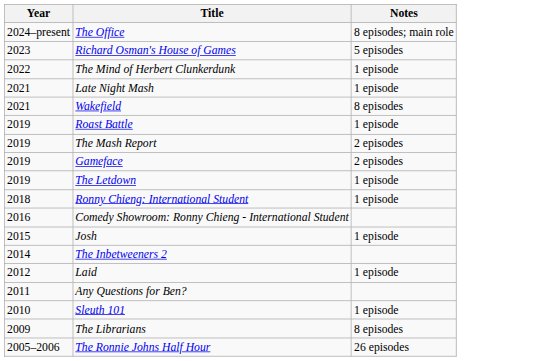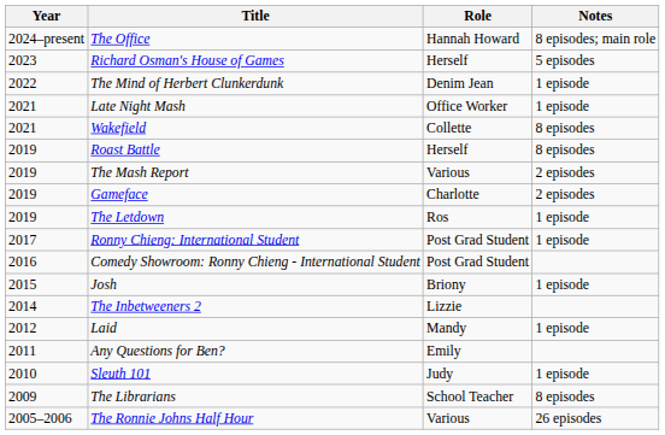+ column: Role | Hannah Howard | Herself | Denim Jean | Office Worker | Collette | Herself | Various | Charlotte | Ros | Post Grad Student | Post Grad Student | Briony | Lizzie | Mandy | Emily | Judy | School Teacher | Various
Roast Battle | Notes: 1 episode -> 8 episodes
Ronny Chieng: International Student | Year: 2018 -> 2017
